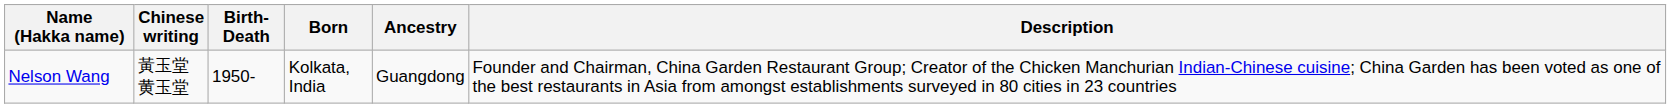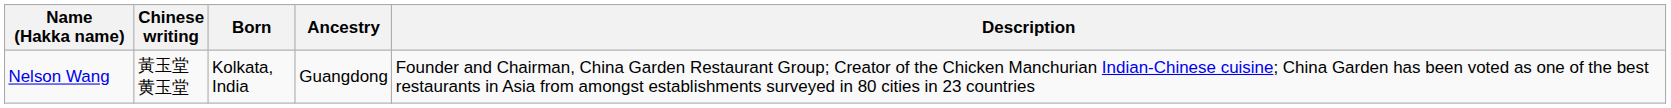- column: Birth-Death | 1950-
